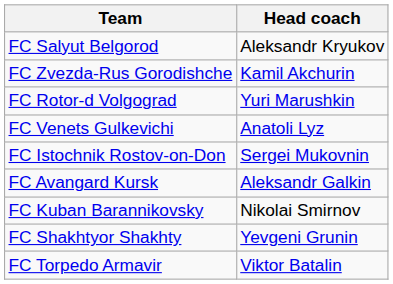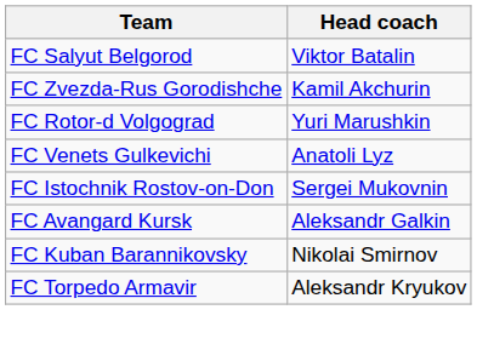FC Salyut Belgorod | Head coach: Aleksandr Kryukov -> Viktor Batalin
- row: FC Shakhtyor Shakhty | Yevgeni Grunin
FC Torpedo Armavir | Head coach: Viktor Batalin -> Aleksandr Kryukov
